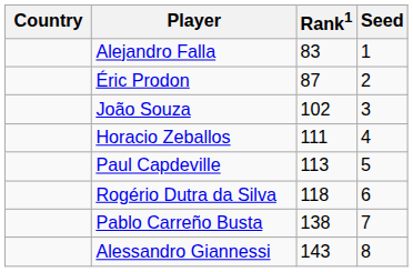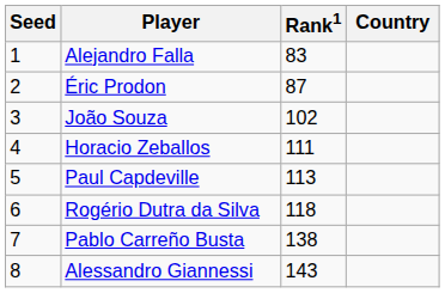columns swapped: Country <-> Seed
